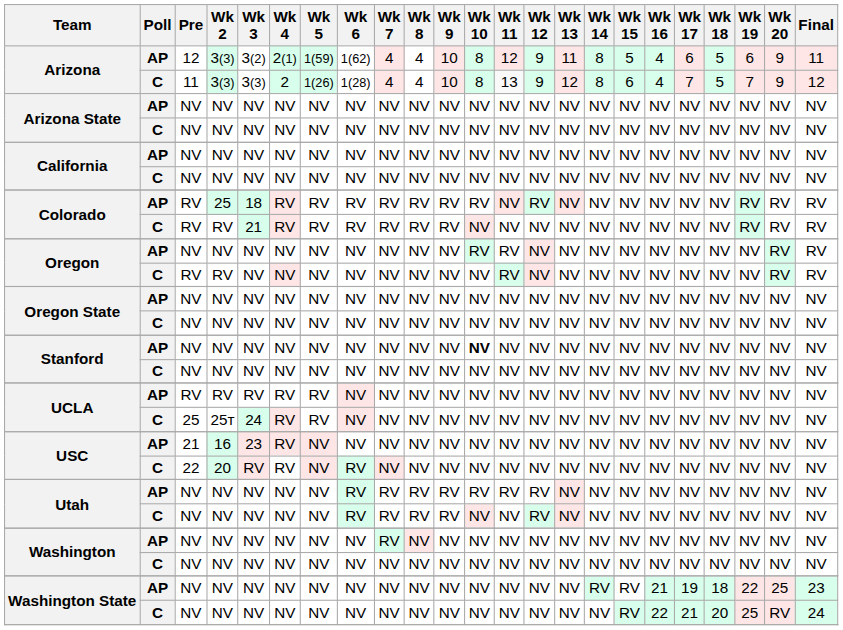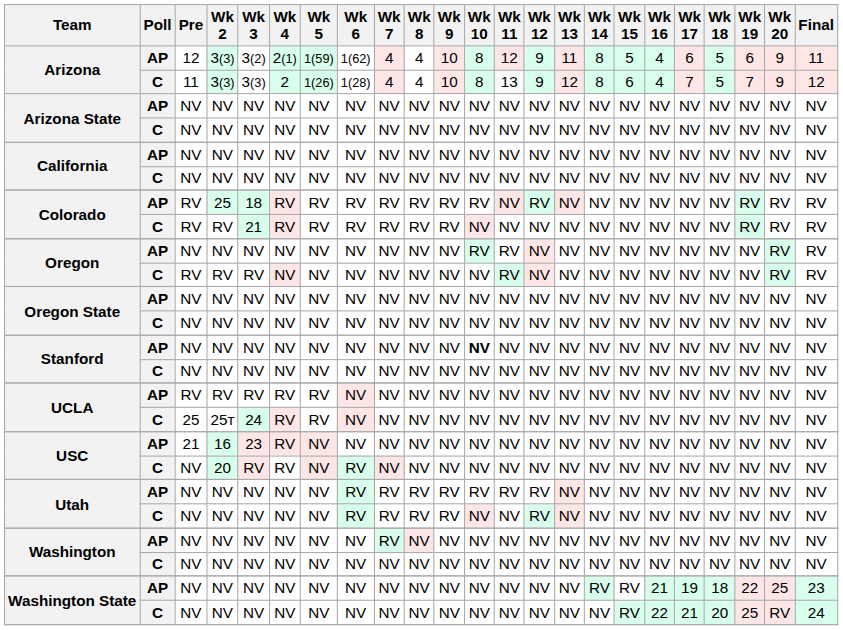Oregon / C | Wk 3: NV -> RV
USC / C | Pre: 22 -> NV
